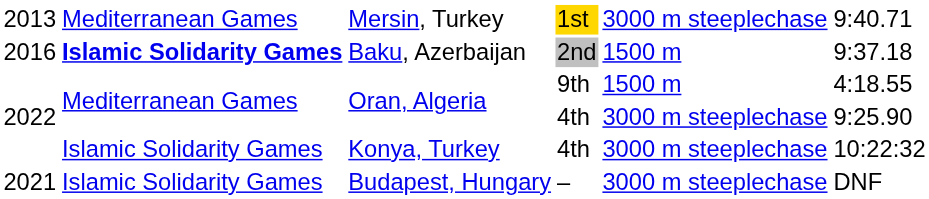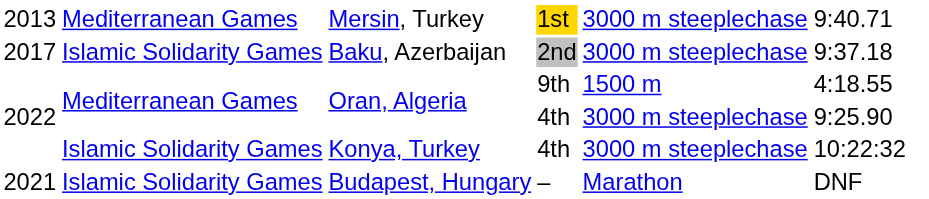Baku, Azerbaijan | column 1: 2016 -> 2017
Baku, Azerbaijan | column 2: bold -> normal
Baku, Azerbaijan | column 5: 1500 m -> 3000 m steeplechase
Budapest, Hungary | column 5: 3000 m steeplechase -> Marathon
